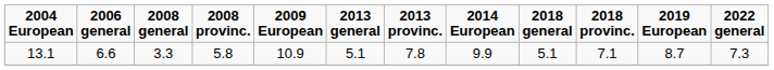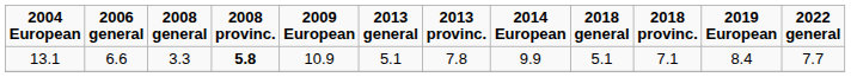13.1 | 2008 provinc.: normal -> bold
13.1 | 2019 European: 8.7 -> 8.4
13.1 | 2022 general: 7.3 -> 7.7
